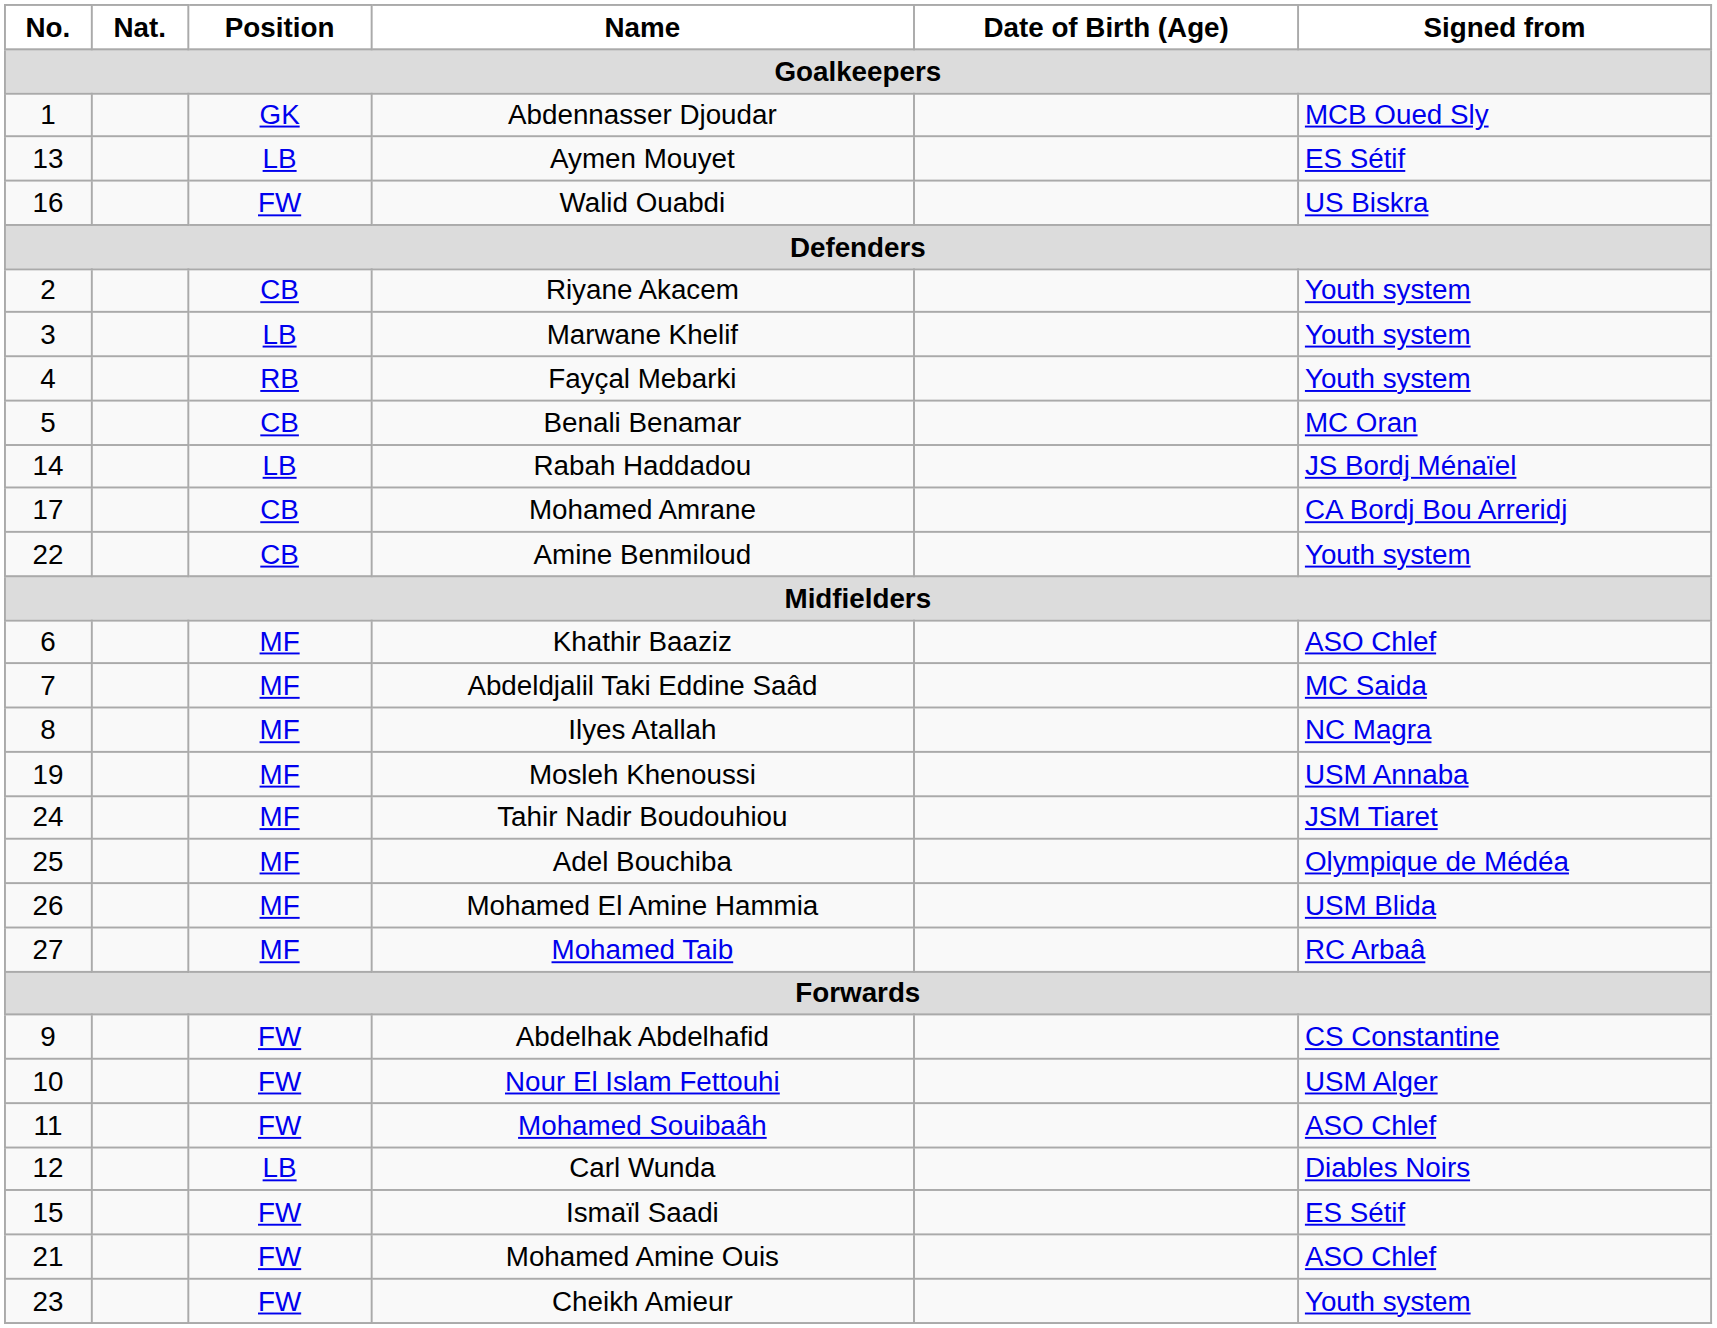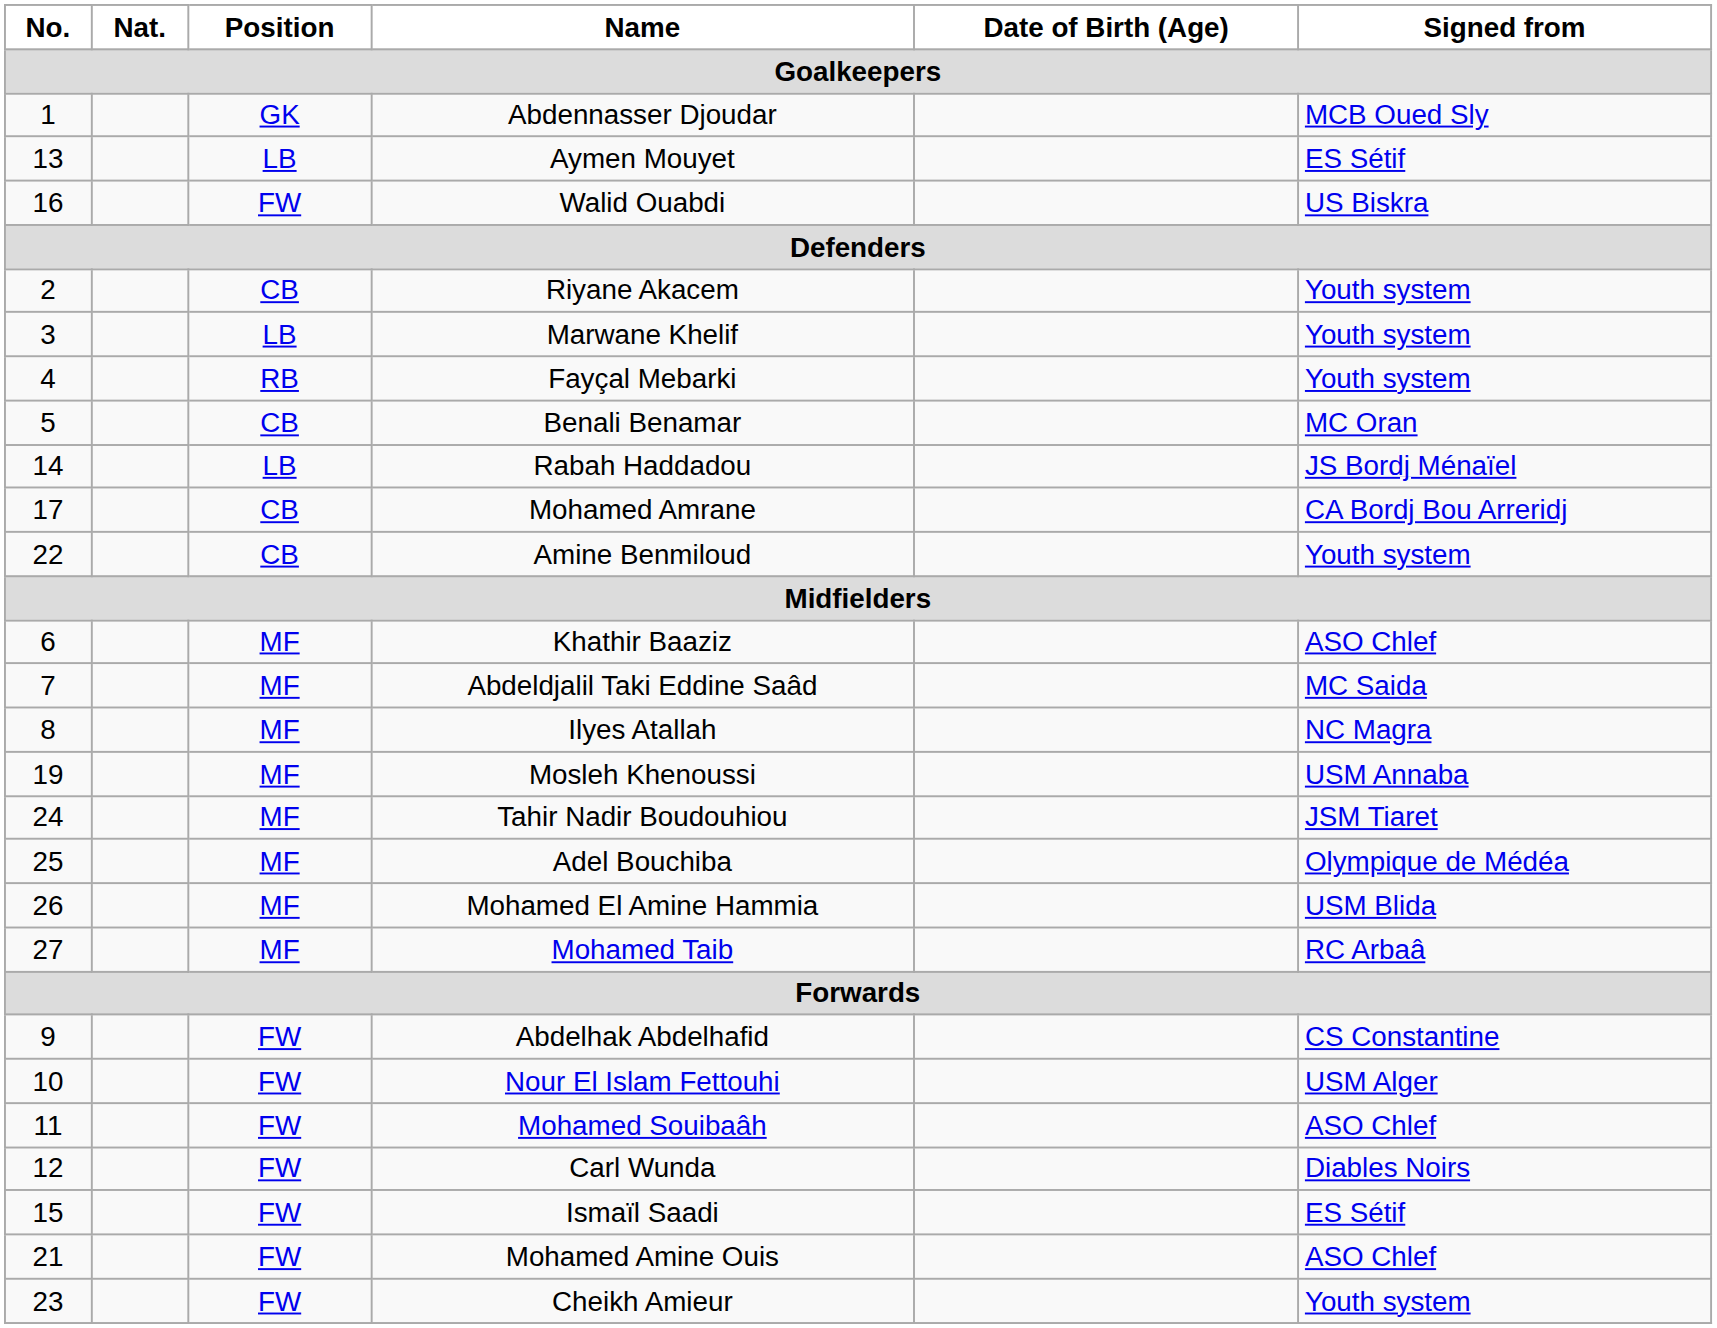Carl Wunda | Position: LB -> FW
